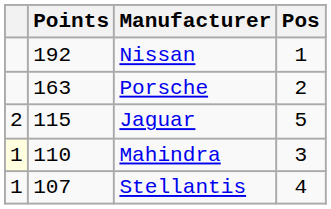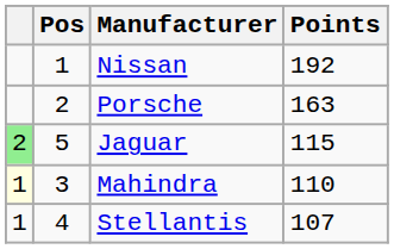columns swapped: Pos <-> Points
Jaguar | column 1: no background -> lightgreen background
